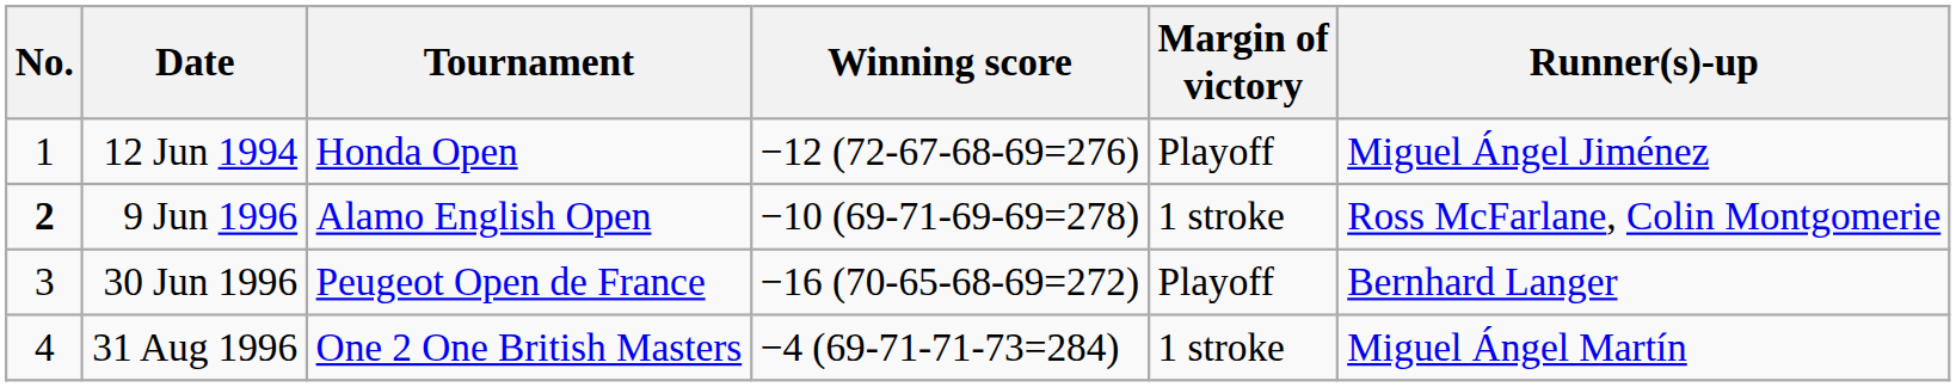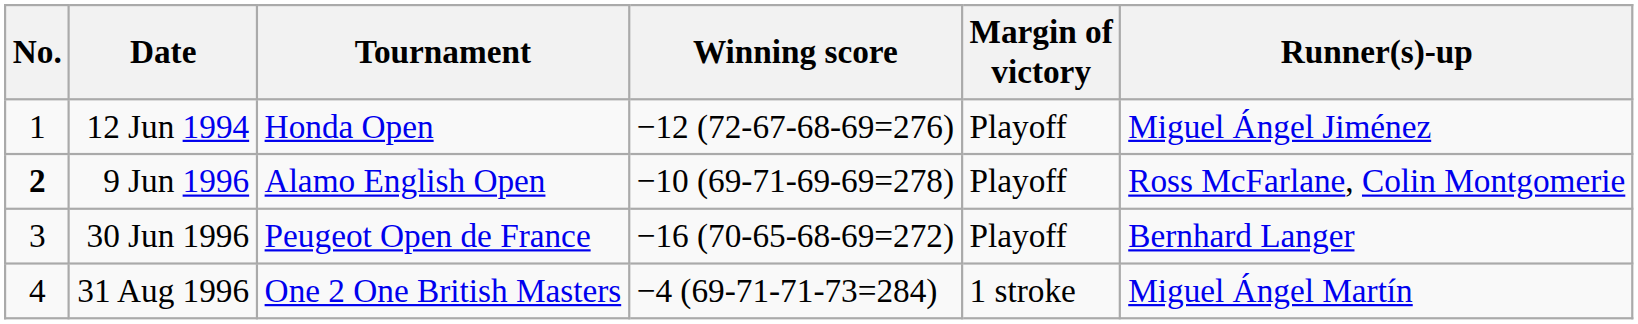9 Jun 1996 | Margin of victory: 1 stroke -> Playoff
